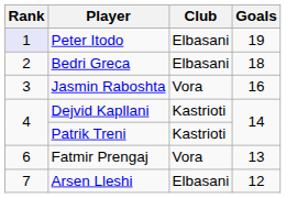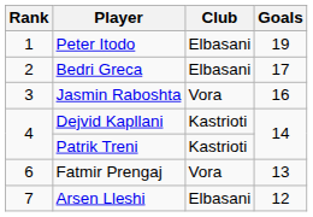Peter Itodo | Rank: lavender background -> no background
Bedri Greca | Goals: 18 -> 17
